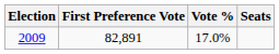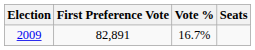2009 | Vote %: 17.0% -> 16.7%
